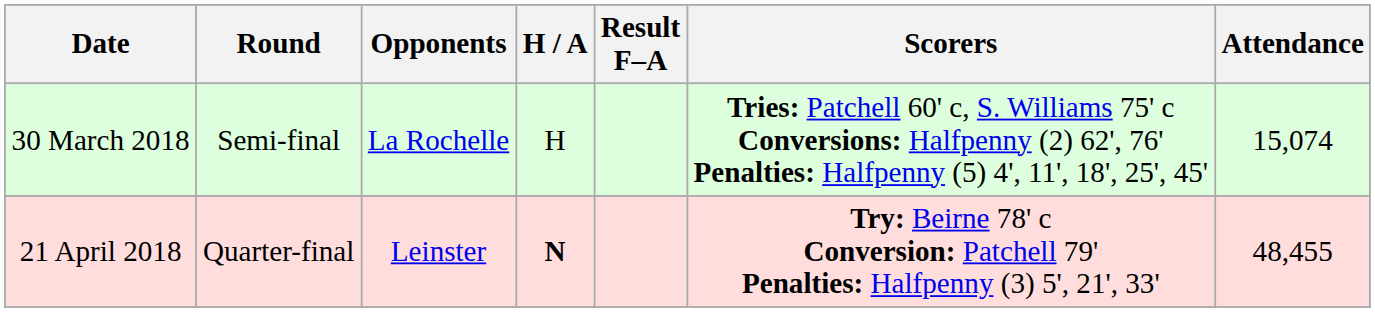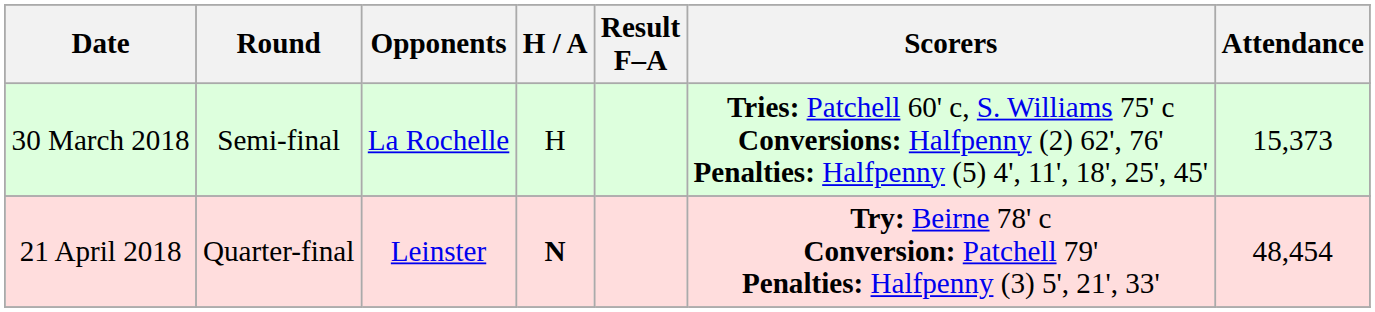30 March 2018 | Attendance: 15,074 -> 15,373
21 April 2018 | Attendance: 48,455 -> 48,454
